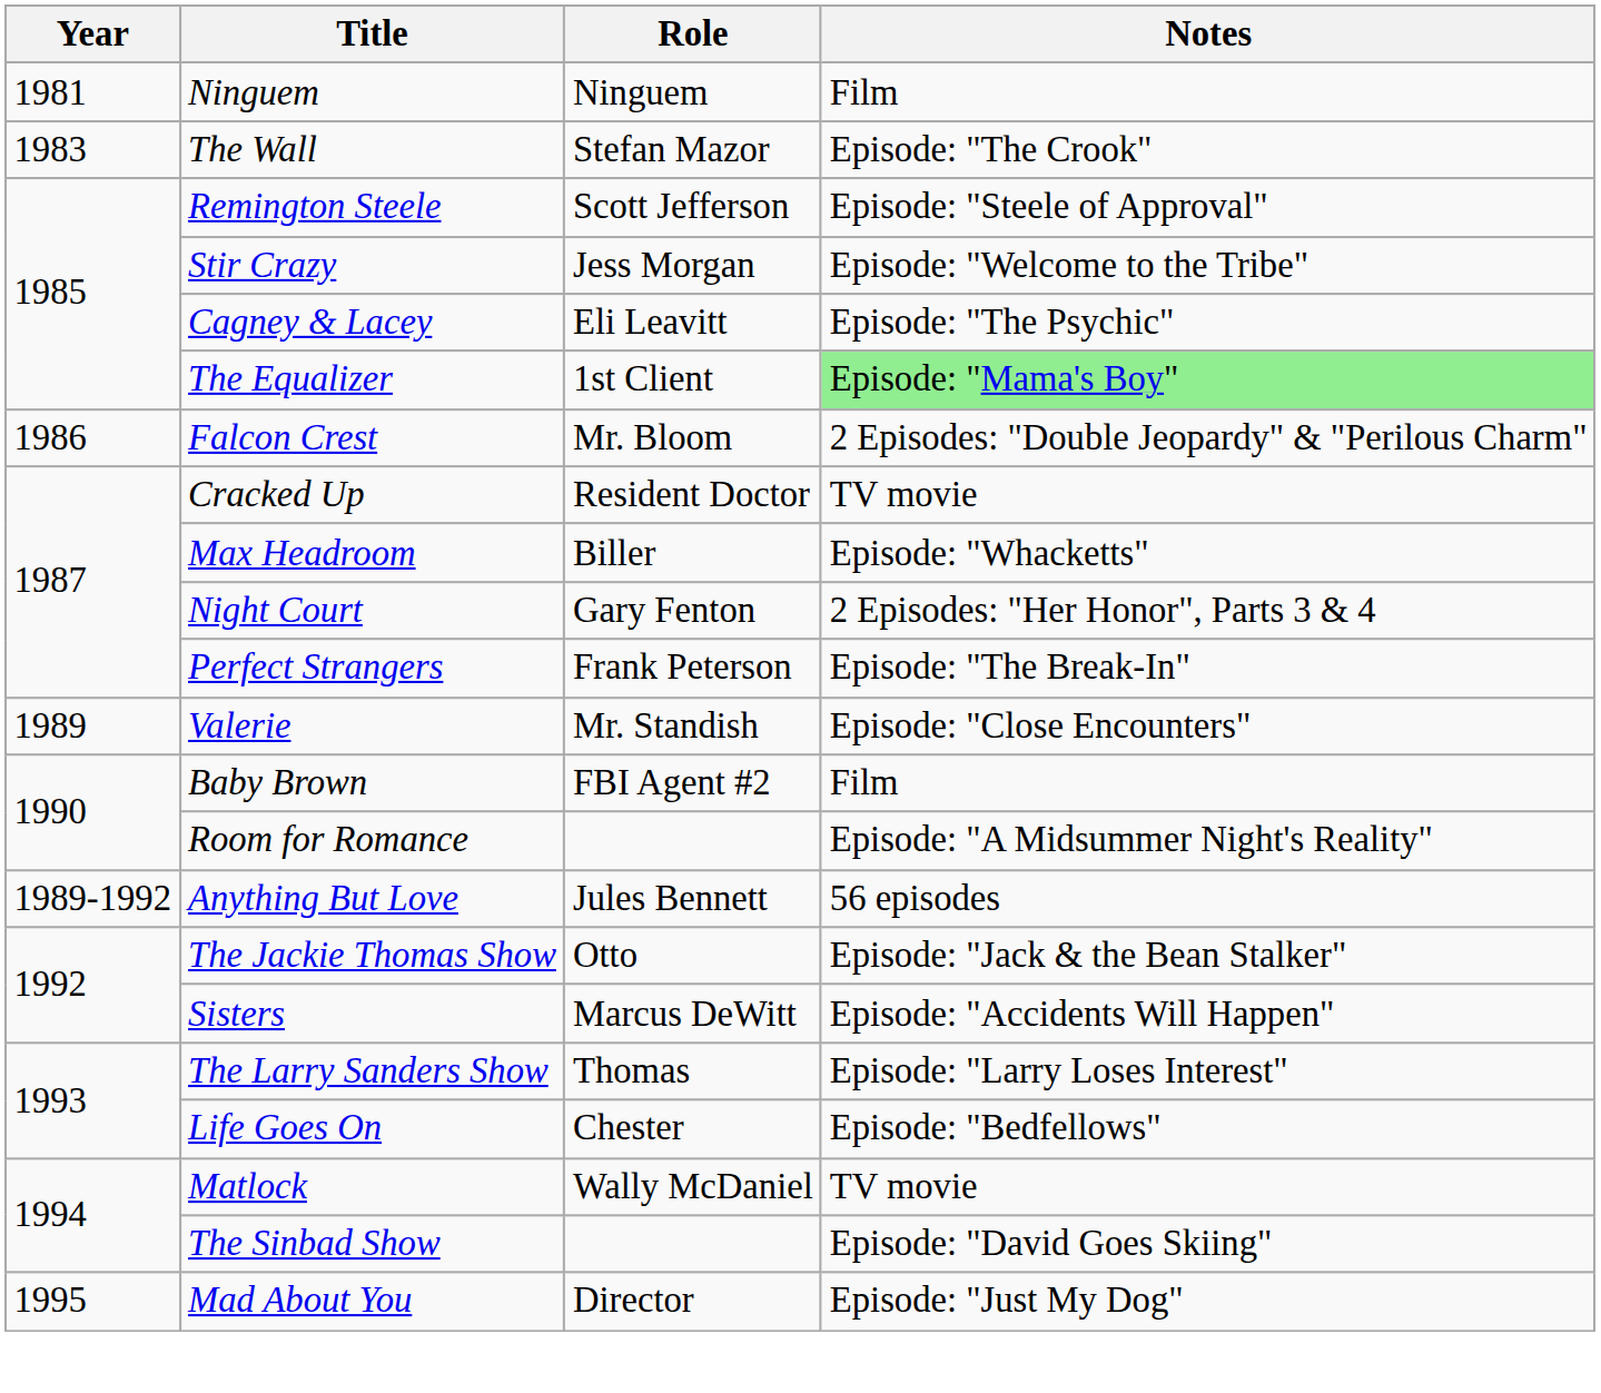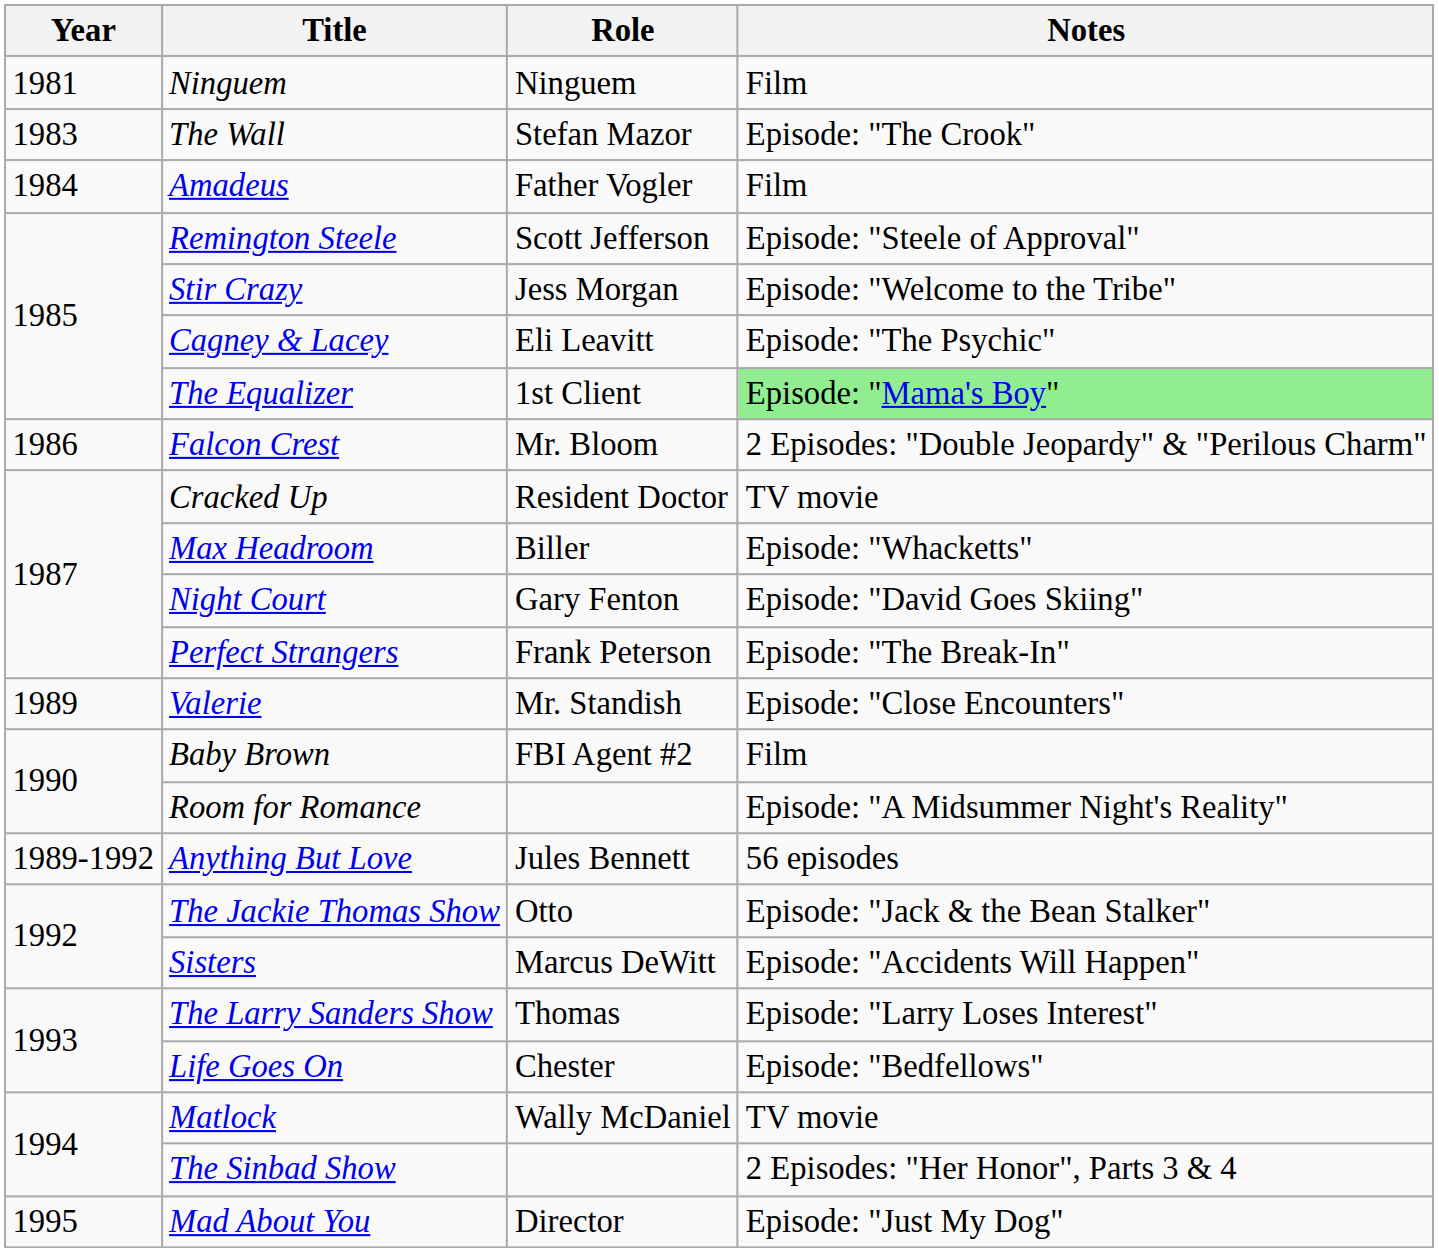+ row: 1984 | Amadeus | Father Vogler | Film
Night Court | Notes: 2 Episodes: "Her Honor", Parts 3 & 4 -> Episode: "David Goes Skiing"
The Sinbad Show | Notes: Episode: "David Goes Skiing" -> 2 Episodes: "Her Honor", Parts 3 & 4
